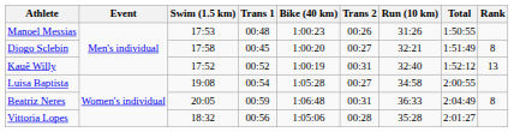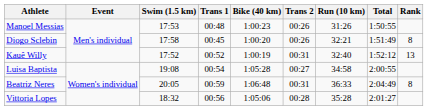Diogo Sclebin | Trans 2: 00:27 -> 00:26
